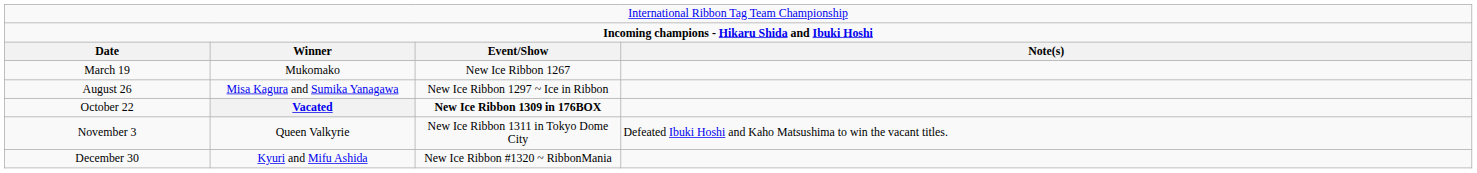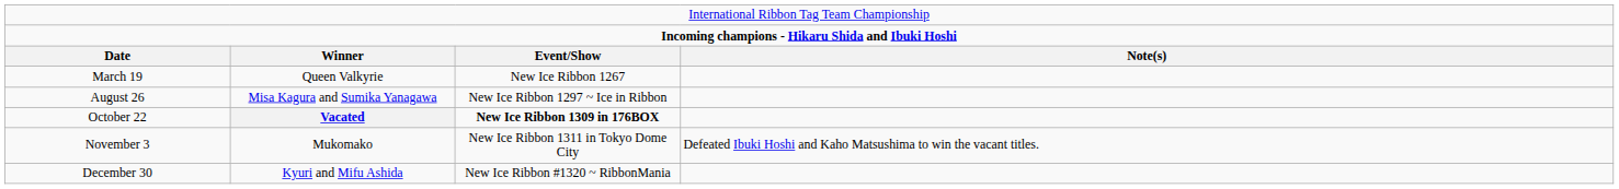March 19 | column 2: Mukomako -> Queen Valkyrie
November 3 | column 2: Queen Valkyrie -> Mukomako
